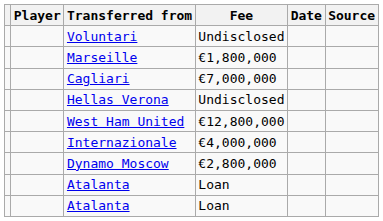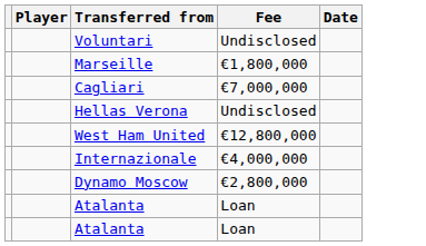- column: Source
